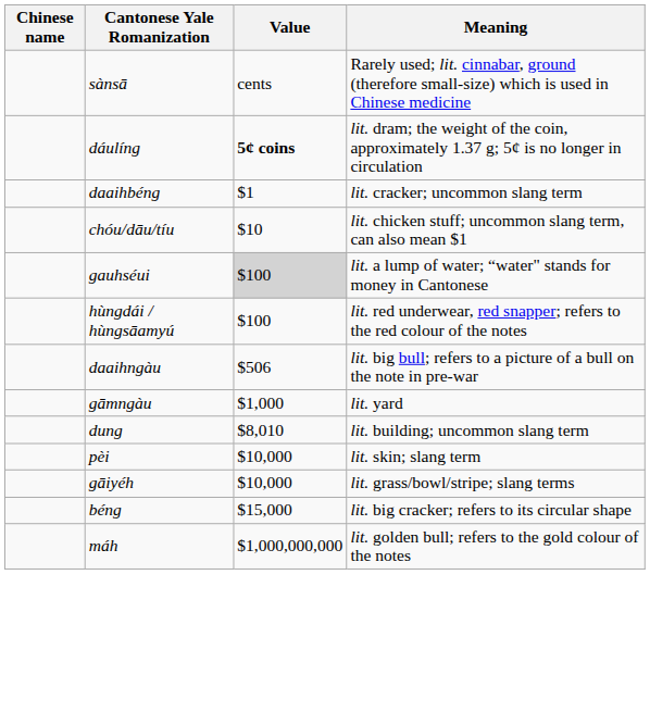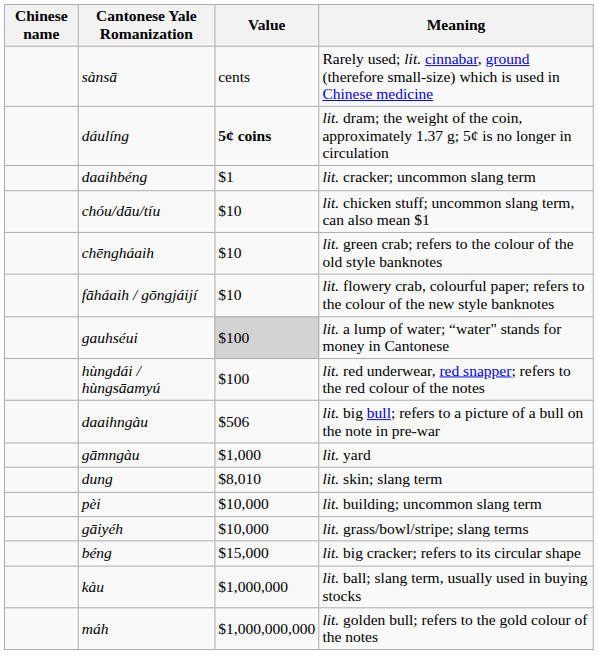+ row: chēngháaih | $10 | lit. green crab; refers to the colour of the old style banknotes
+ row: fāháaih / gōngjáijí | $10 | lit. flowery crab, colourful paper; refers to the colour of the new style banknotes
dung | Meaning: lit. building; uncommon slang term -> lit. skin; slang term
pèi | Meaning: lit. skin; slang term -> lit. building; uncommon slang term
+ row: kàu | $1,000,000 | lit. ball; slang term, usually used in buying stocks
